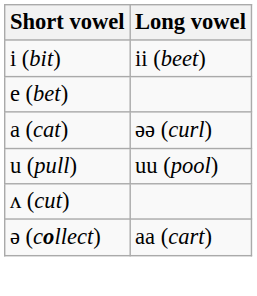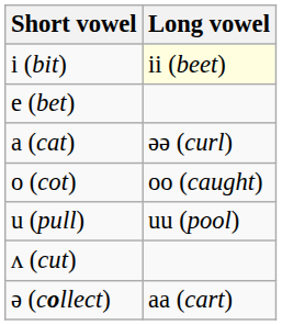i (bit) | Long vowel: no background -> lightyellow background
+ row: o (cot) | oo (caught)
